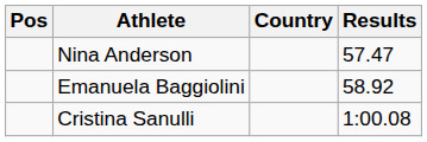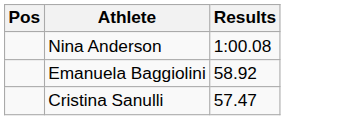- column: Country
Nina Anderson | Results: 57.47 -> 1:00.08
Cristina Sanulli | Results: 1:00.08 -> 57.47
